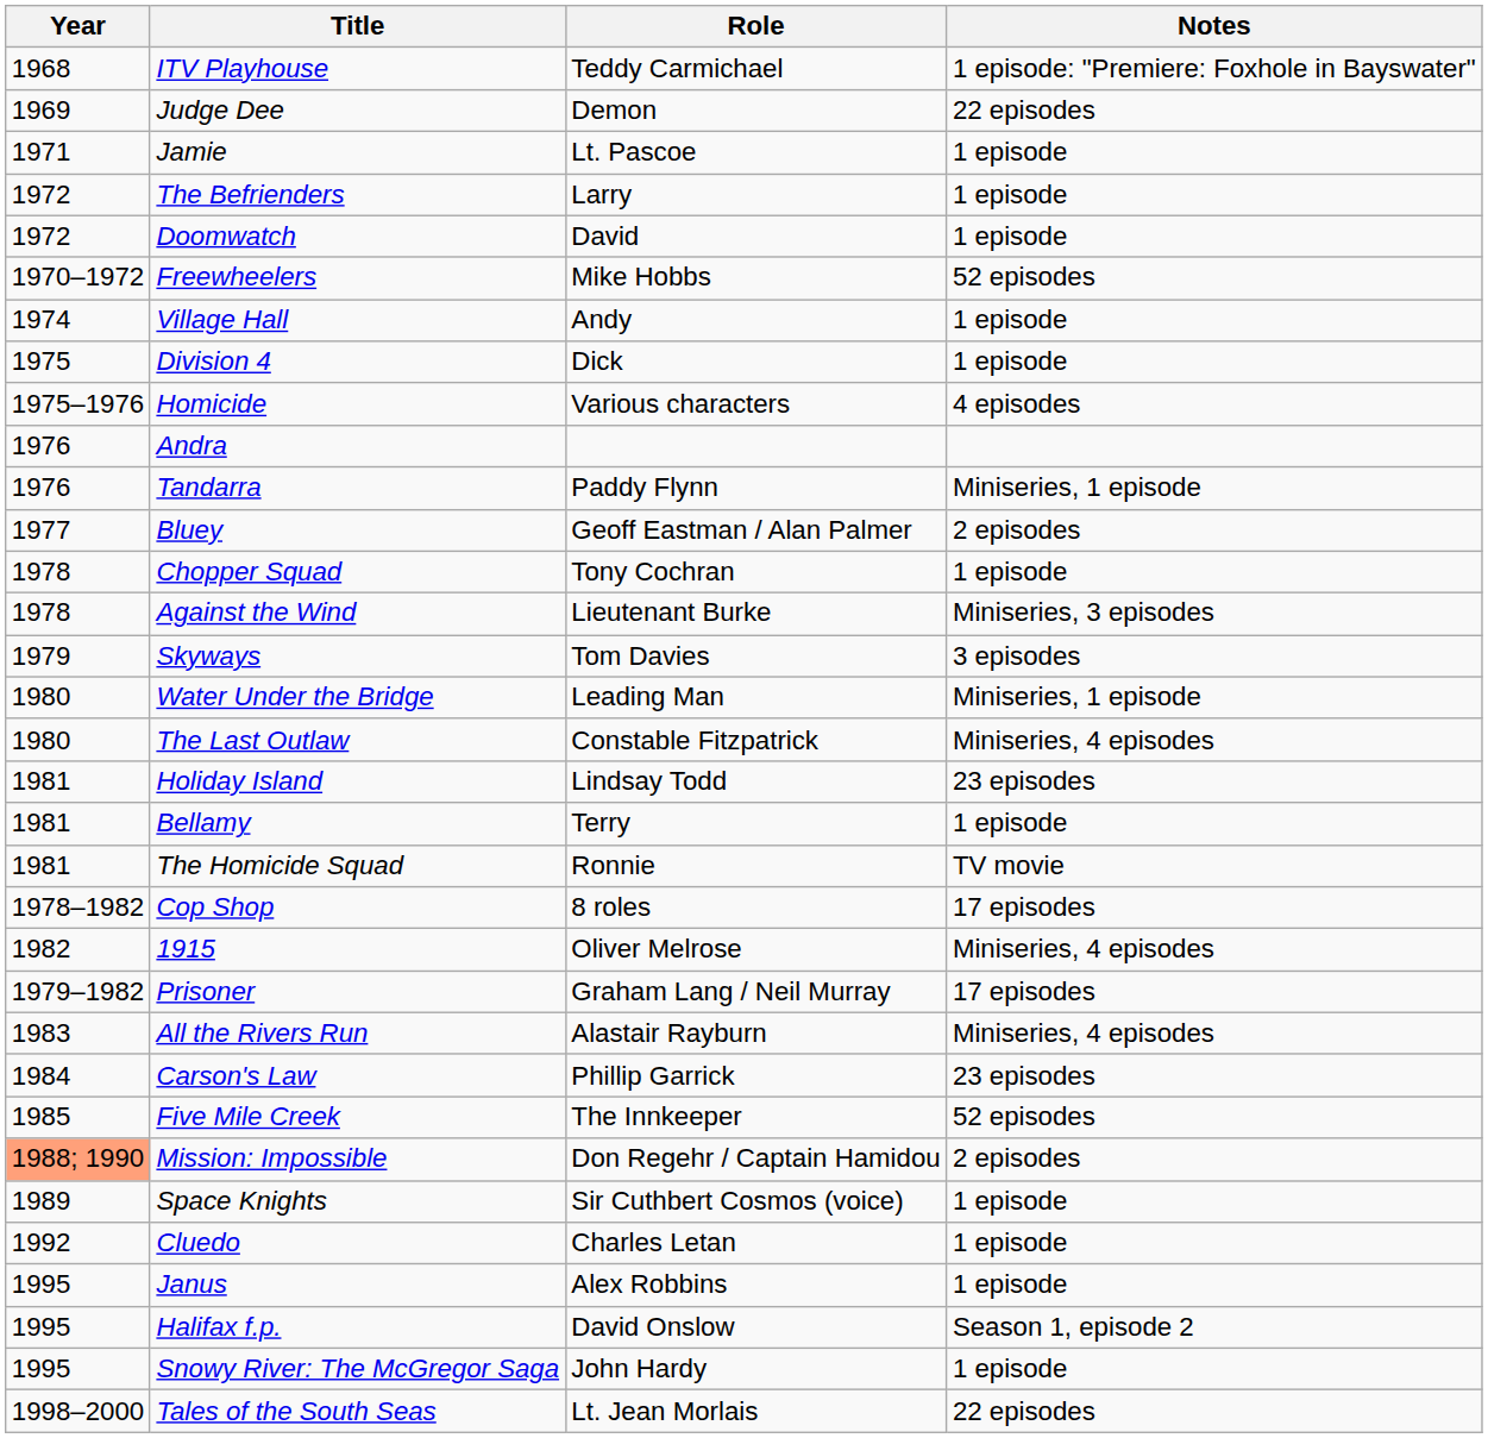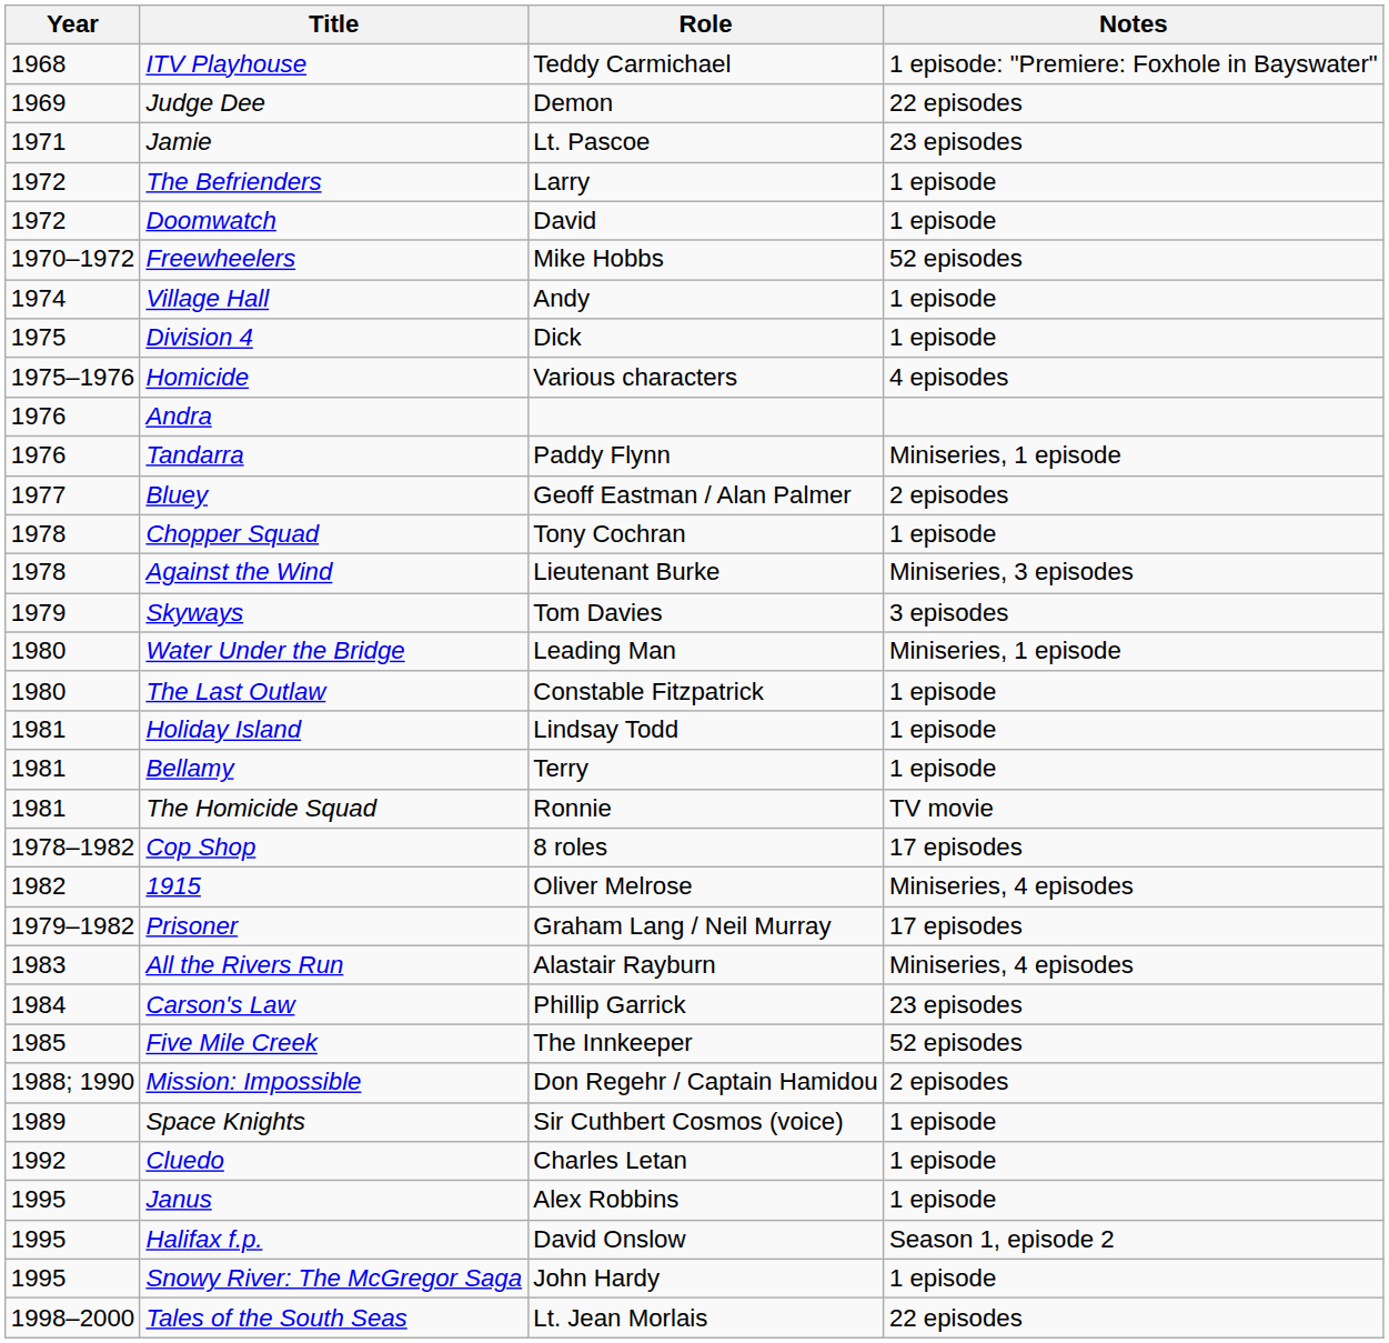Jamie | Notes: 1 episode -> 23 episodes
The Last Outlaw | Notes: Miniseries, 4 episodes -> 1 episode
Holiday Island | Notes: 23 episodes -> 1 episode
Mission: Impossible | Year: lightsalmon background -> no background
